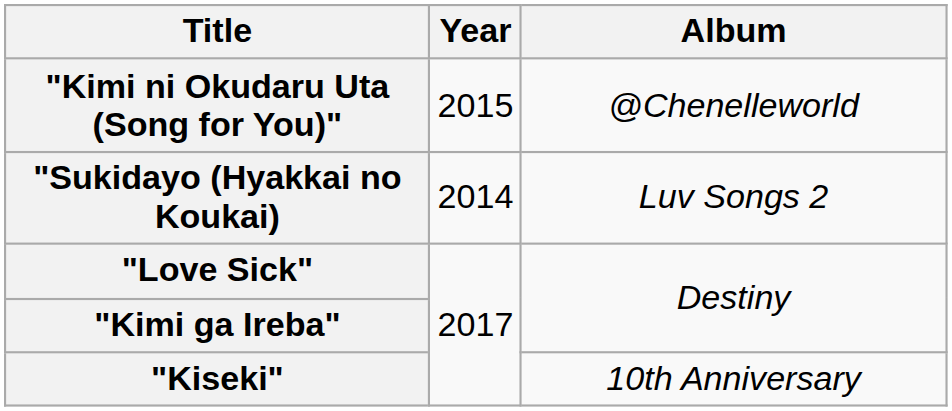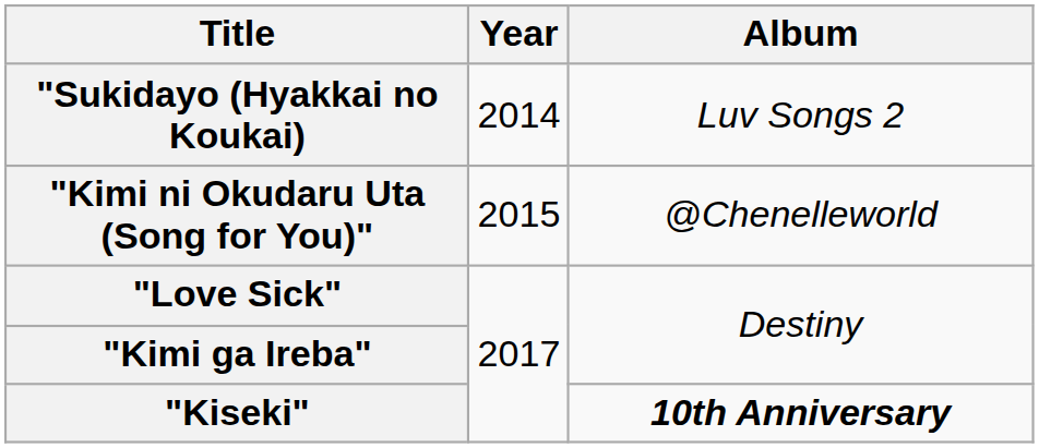rows swapped: "Sukidayo (Hyakkai no Koukai) <-> "Kimi ni Okudaru Uta (Song for You)"
"Kiseki" | Album: normal -> bold
